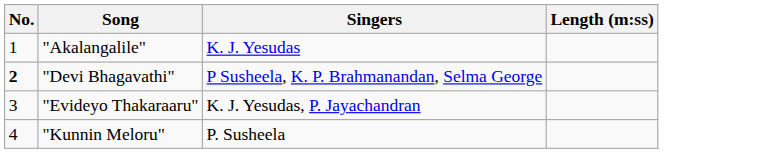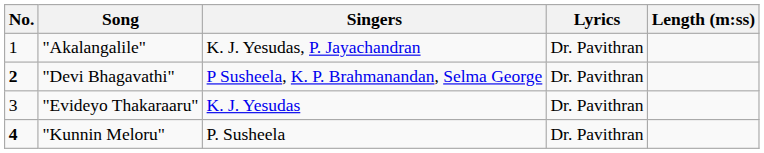+ column: Lyrics | Dr. Pavithran | Dr. Pavithran | Dr. Pavithran | Dr. Pavithran
"Akalangalile" | Singers: K. J. Yesudas -> K. J. Yesudas, P. Jayachandran
"Evideyo Thakaraaru" | Singers: K. J. Yesudas, P. Jayachandran -> K. J. Yesudas
"Kunnin Meloru" | No.: normal -> bold
